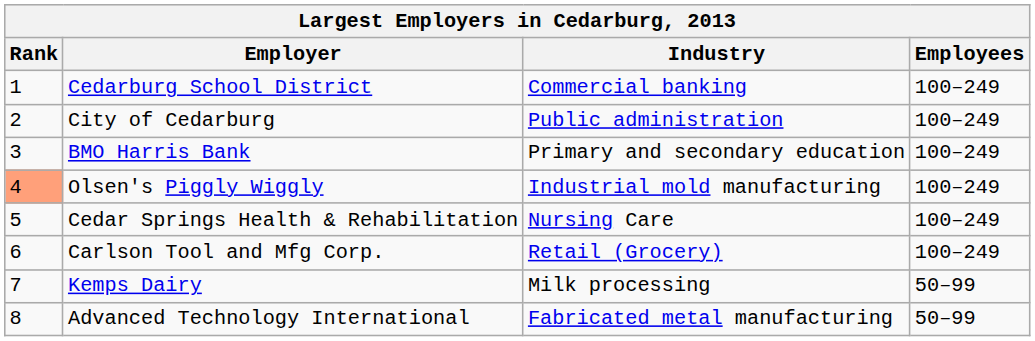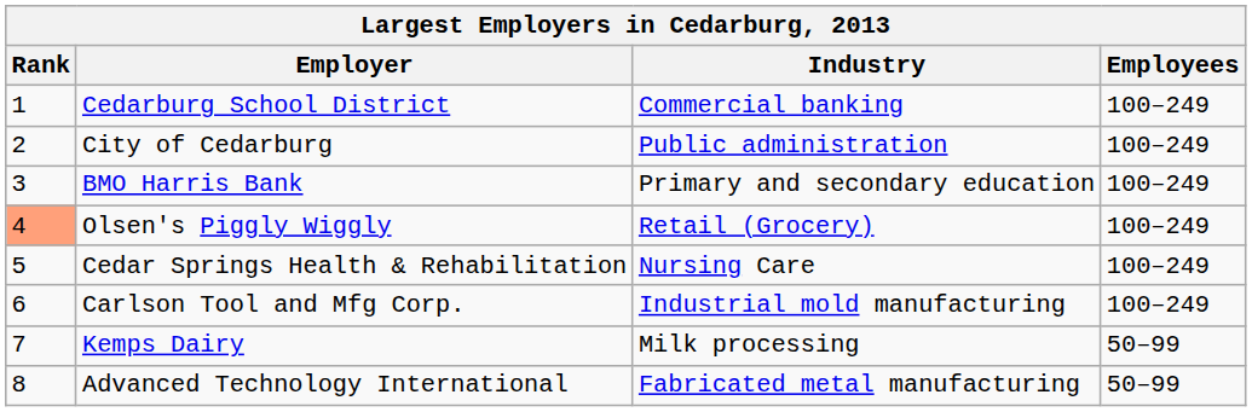Olsen's Piggly Wiggly | Industry: Industrial mold manufacturing -> Retail (Grocery)
Carlson Tool and Mfg Corp. | Industry: Retail (Grocery) -> Industrial mold manufacturing
